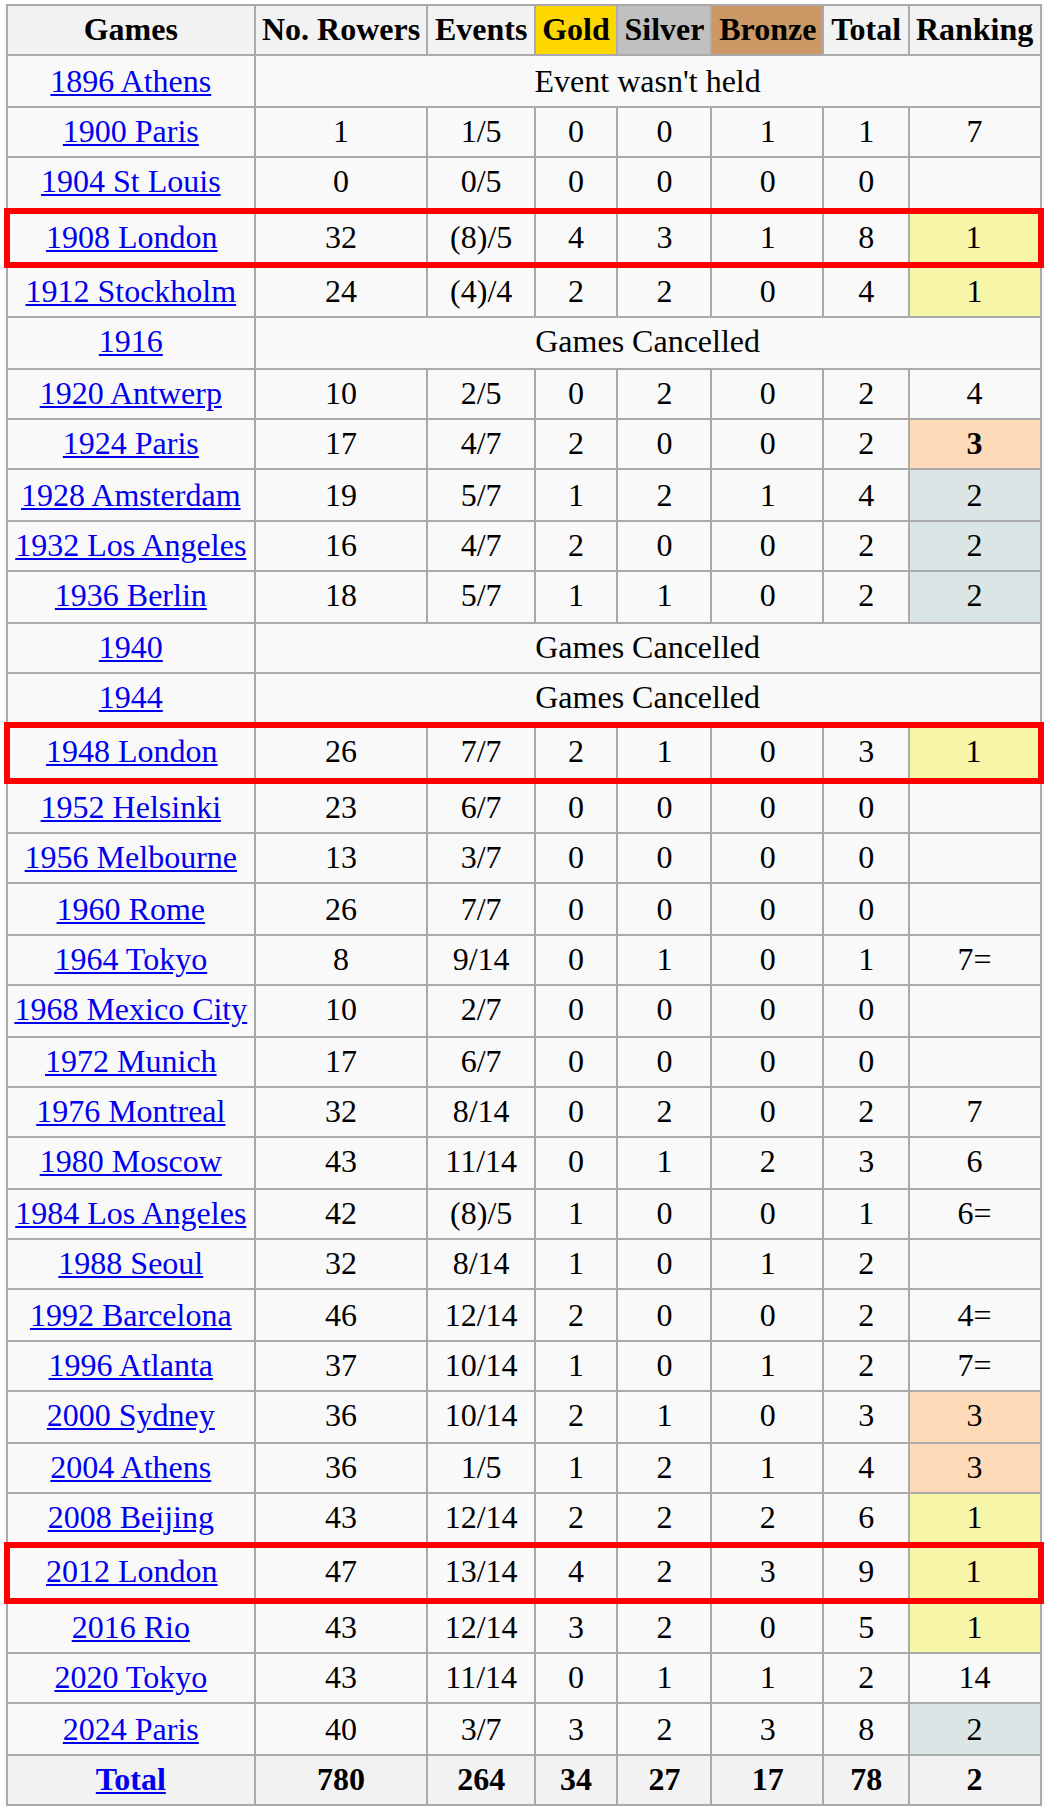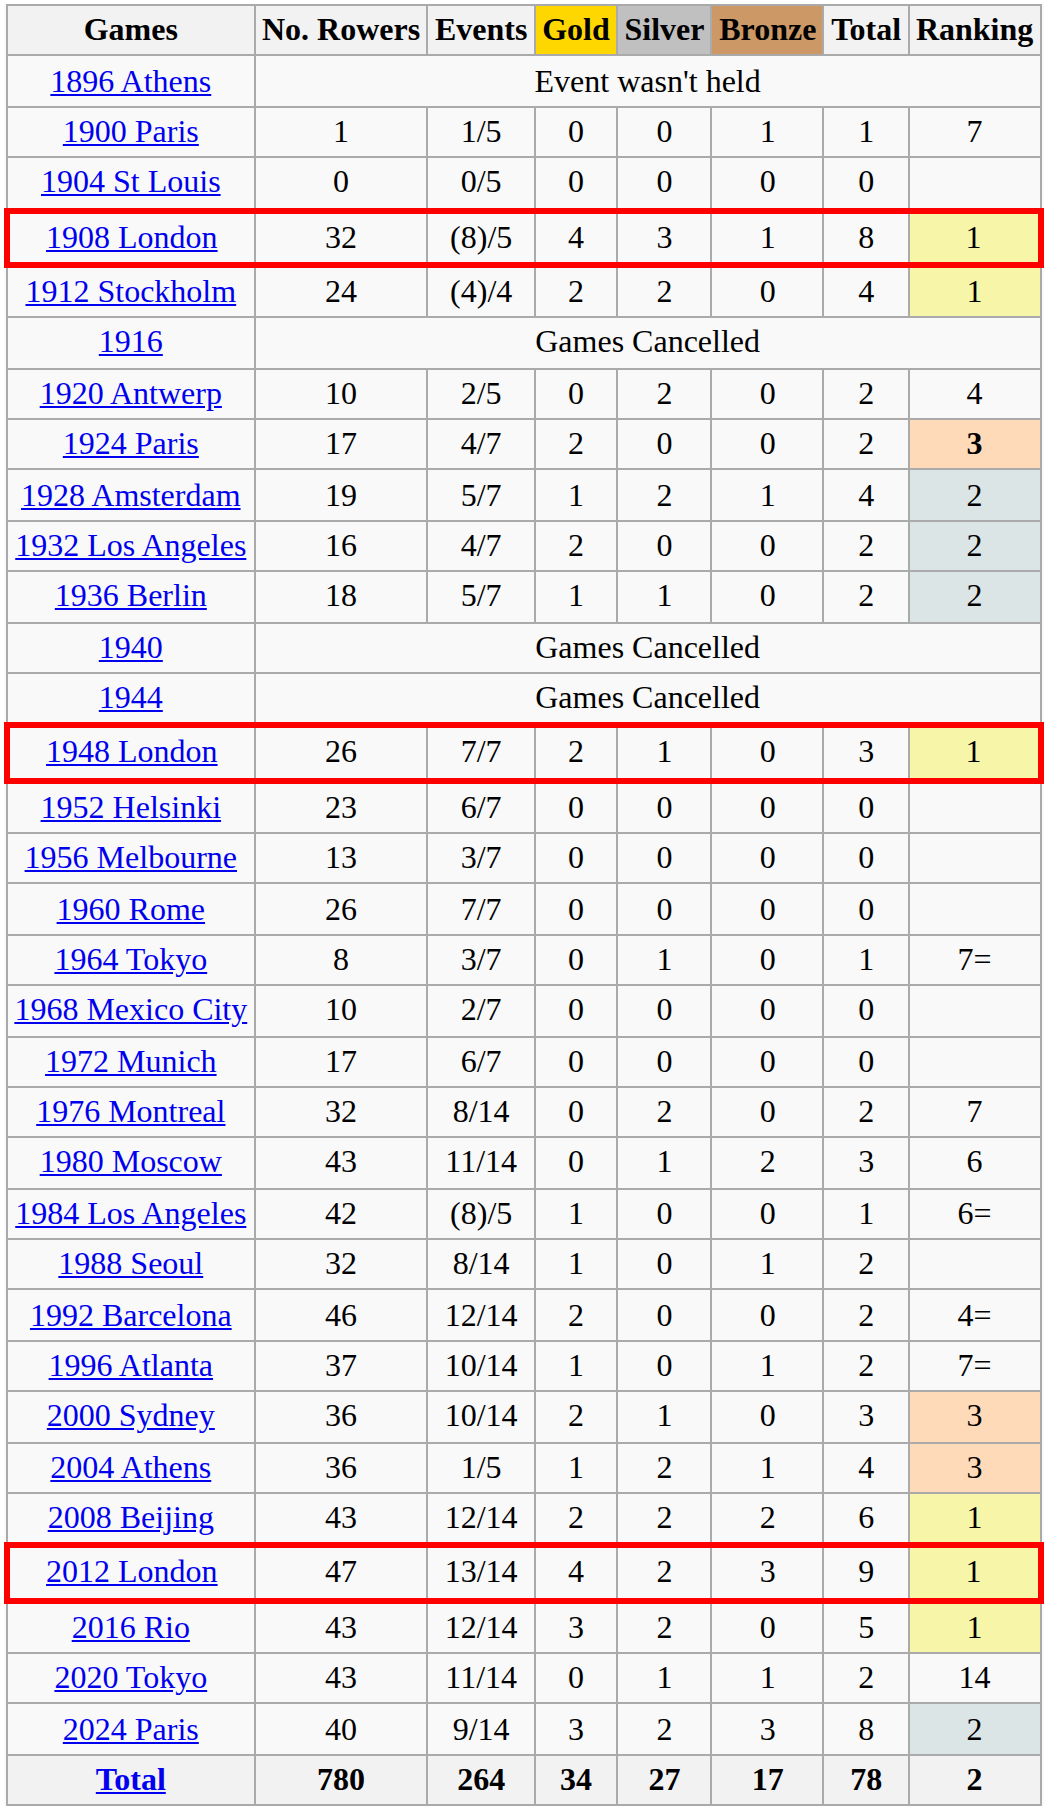1964 Tokyo | Events: 9/14 -> 3/7
2024 Paris | Events: 3/7 -> 9/14
